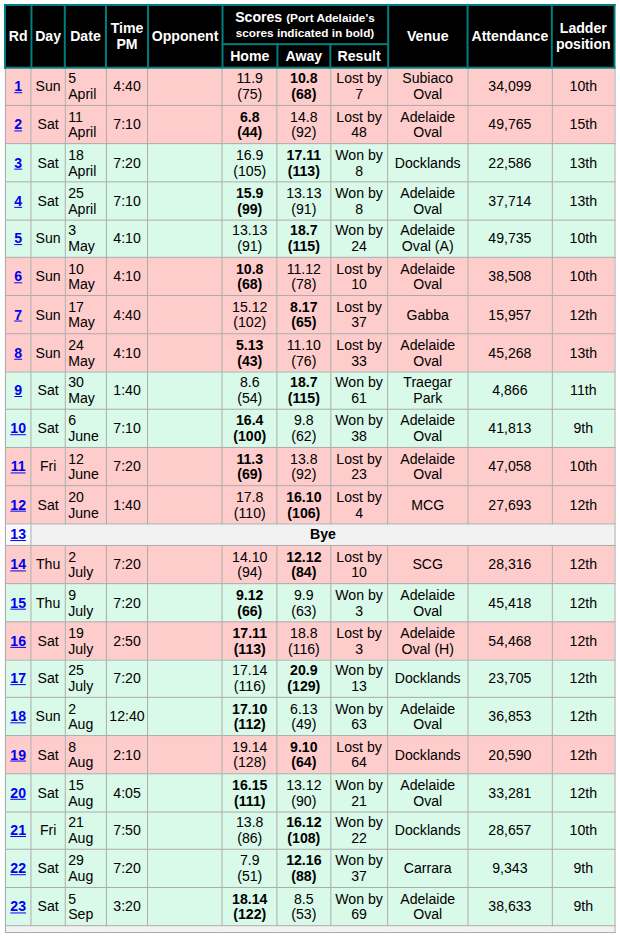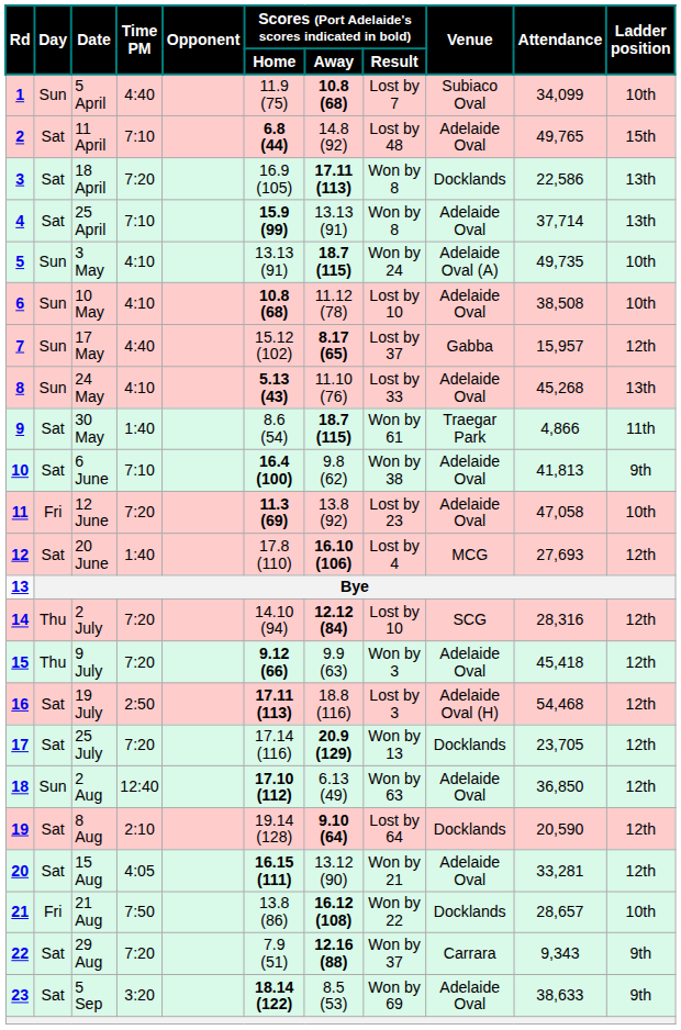2 Aug | column 10: 36,853 -> 36,850
